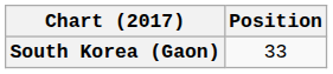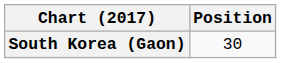South Korea (Gaon) | Position: 33 -> 30
